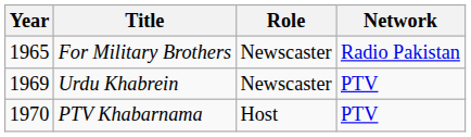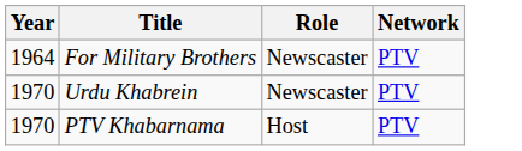For Military Brothers | Year: 1965 -> 1964
For Military Brothers | Network: Radio Pakistan -> PTV
Urdu Khabrein | Year: 1969 -> 1970
